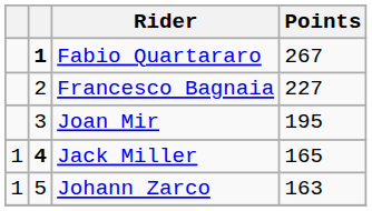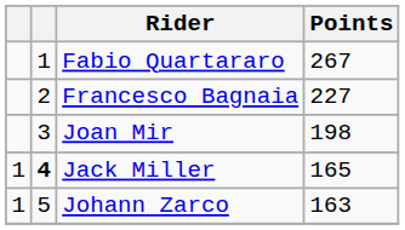Fabio Quartararo | column 2: bold -> normal
Joan Mir | Points: 195 -> 198
